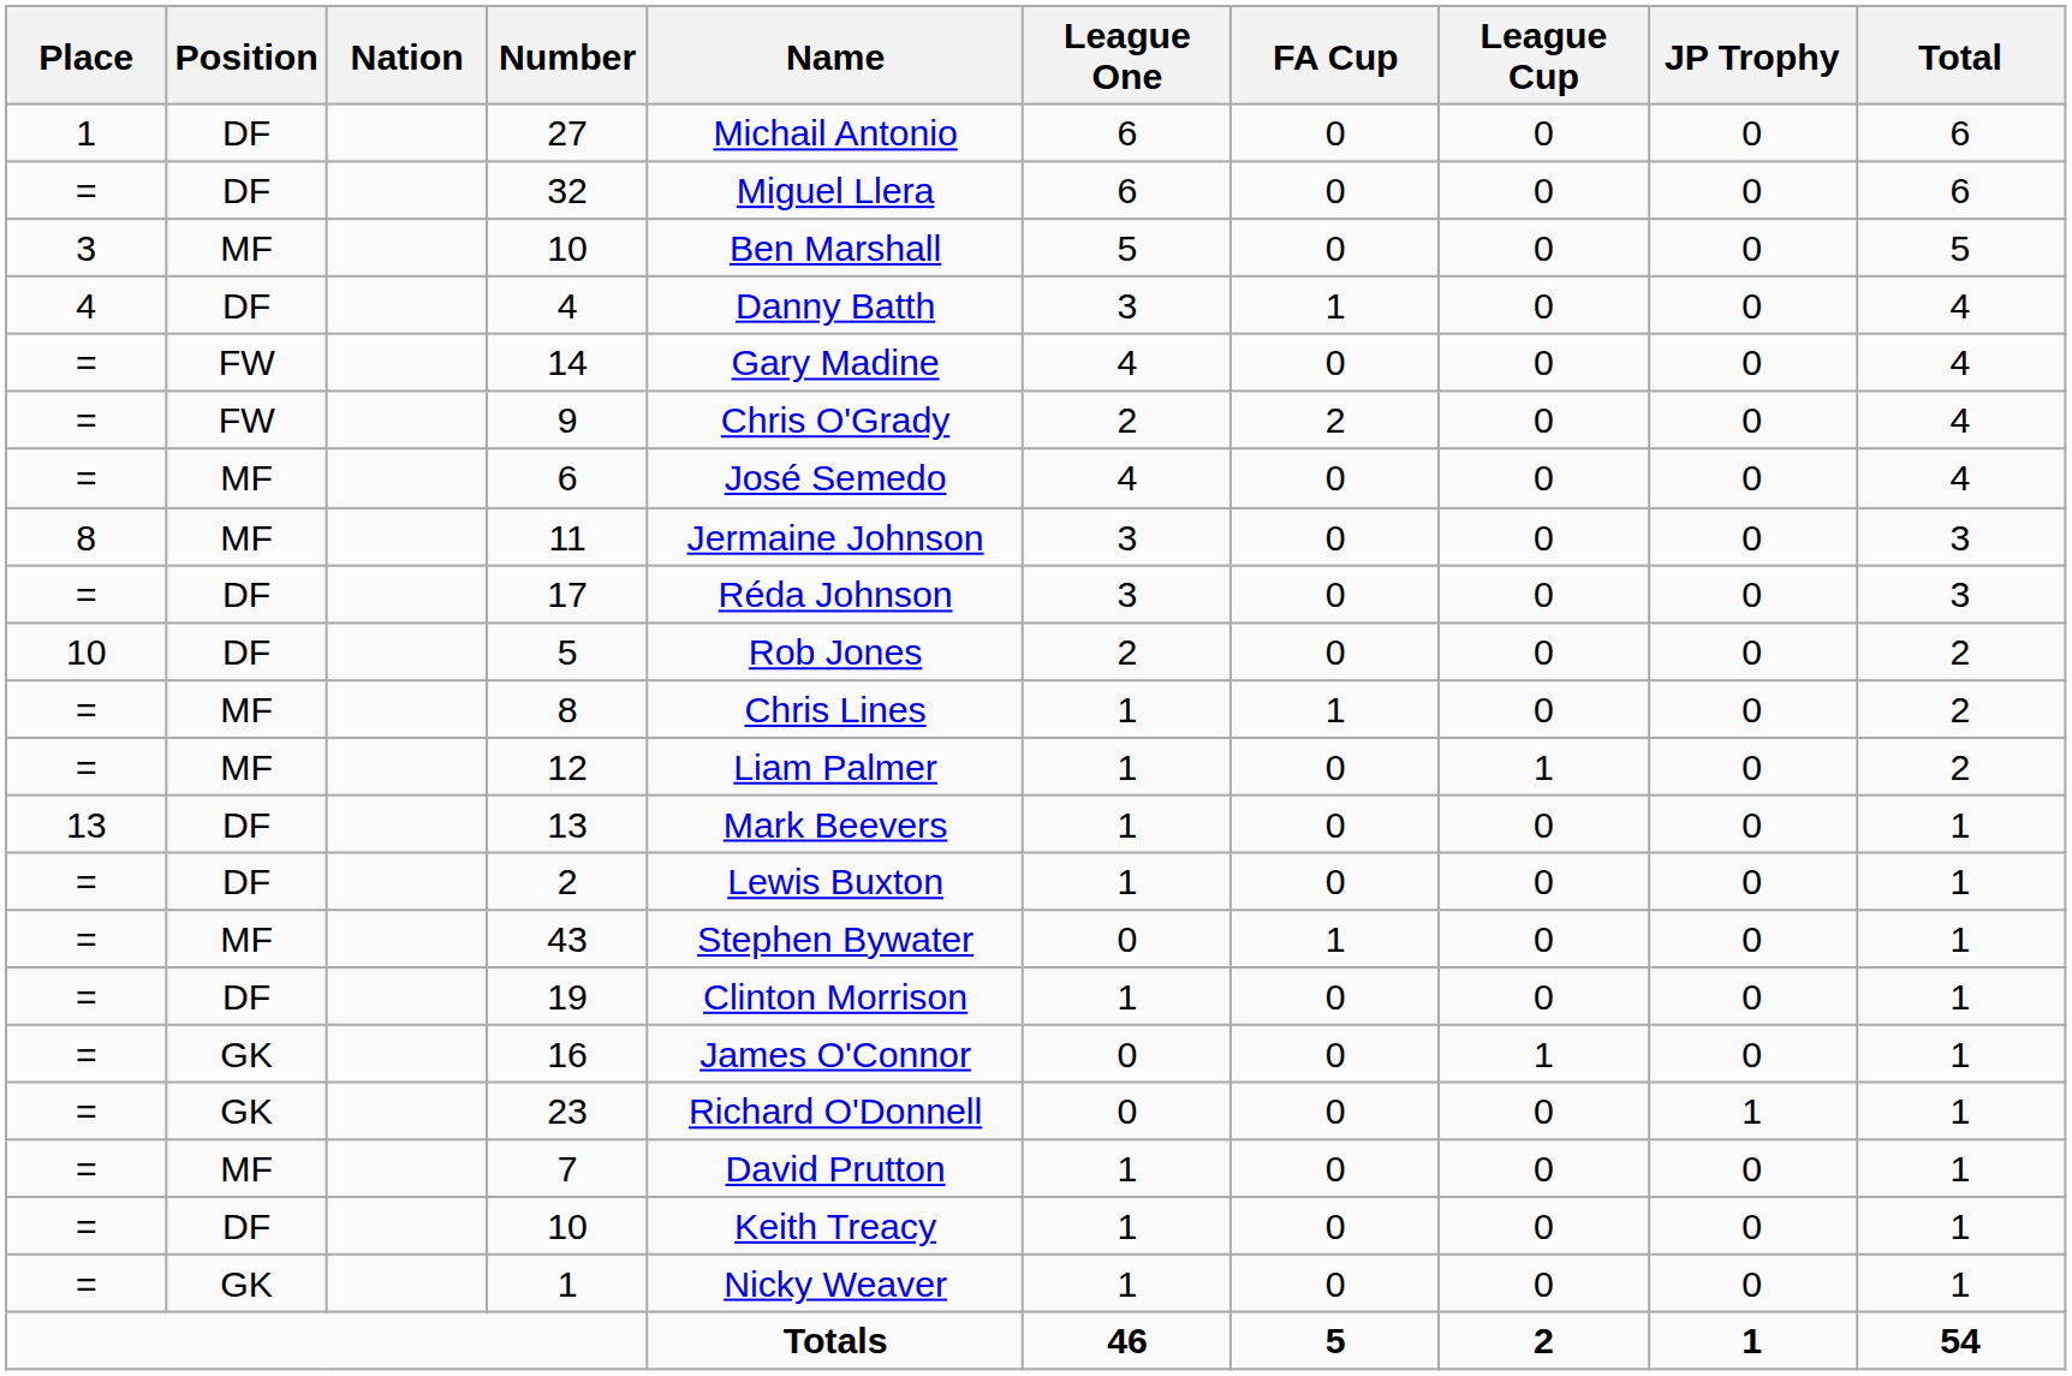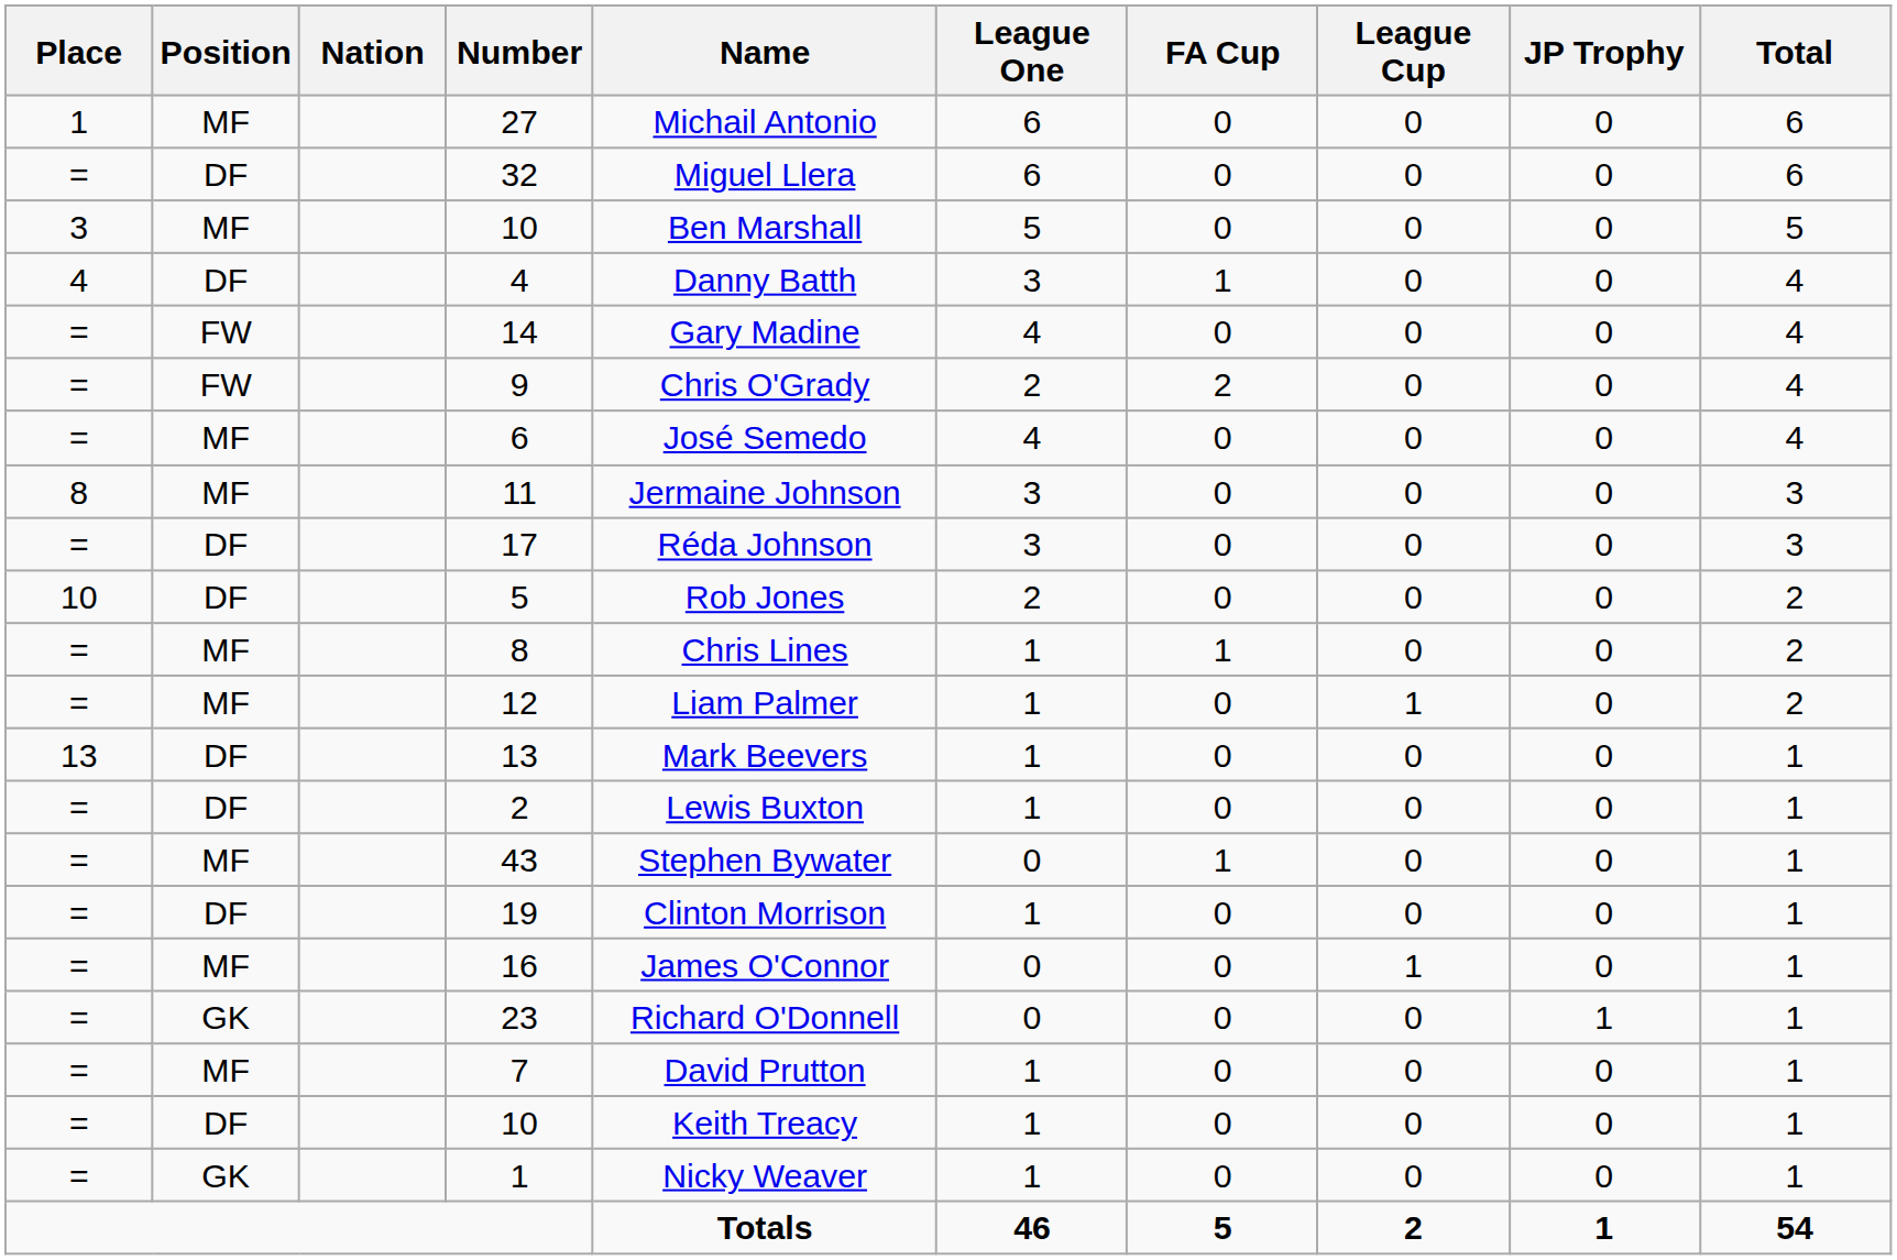27 | Position: DF -> MF
16 | Position: GK -> MF
